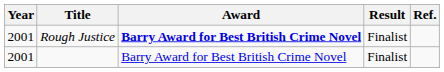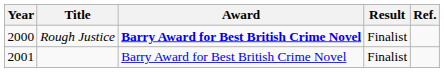Rough Justice | Year: 2001 -> 2000
